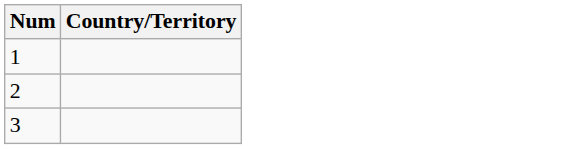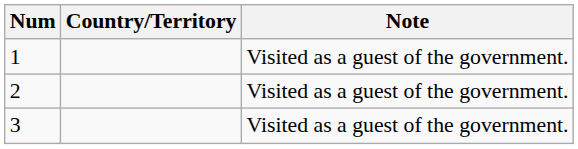+ column: Note | Visited as a guest of the government. | Visited as a guest of the government. | Visited as a guest of the government.
